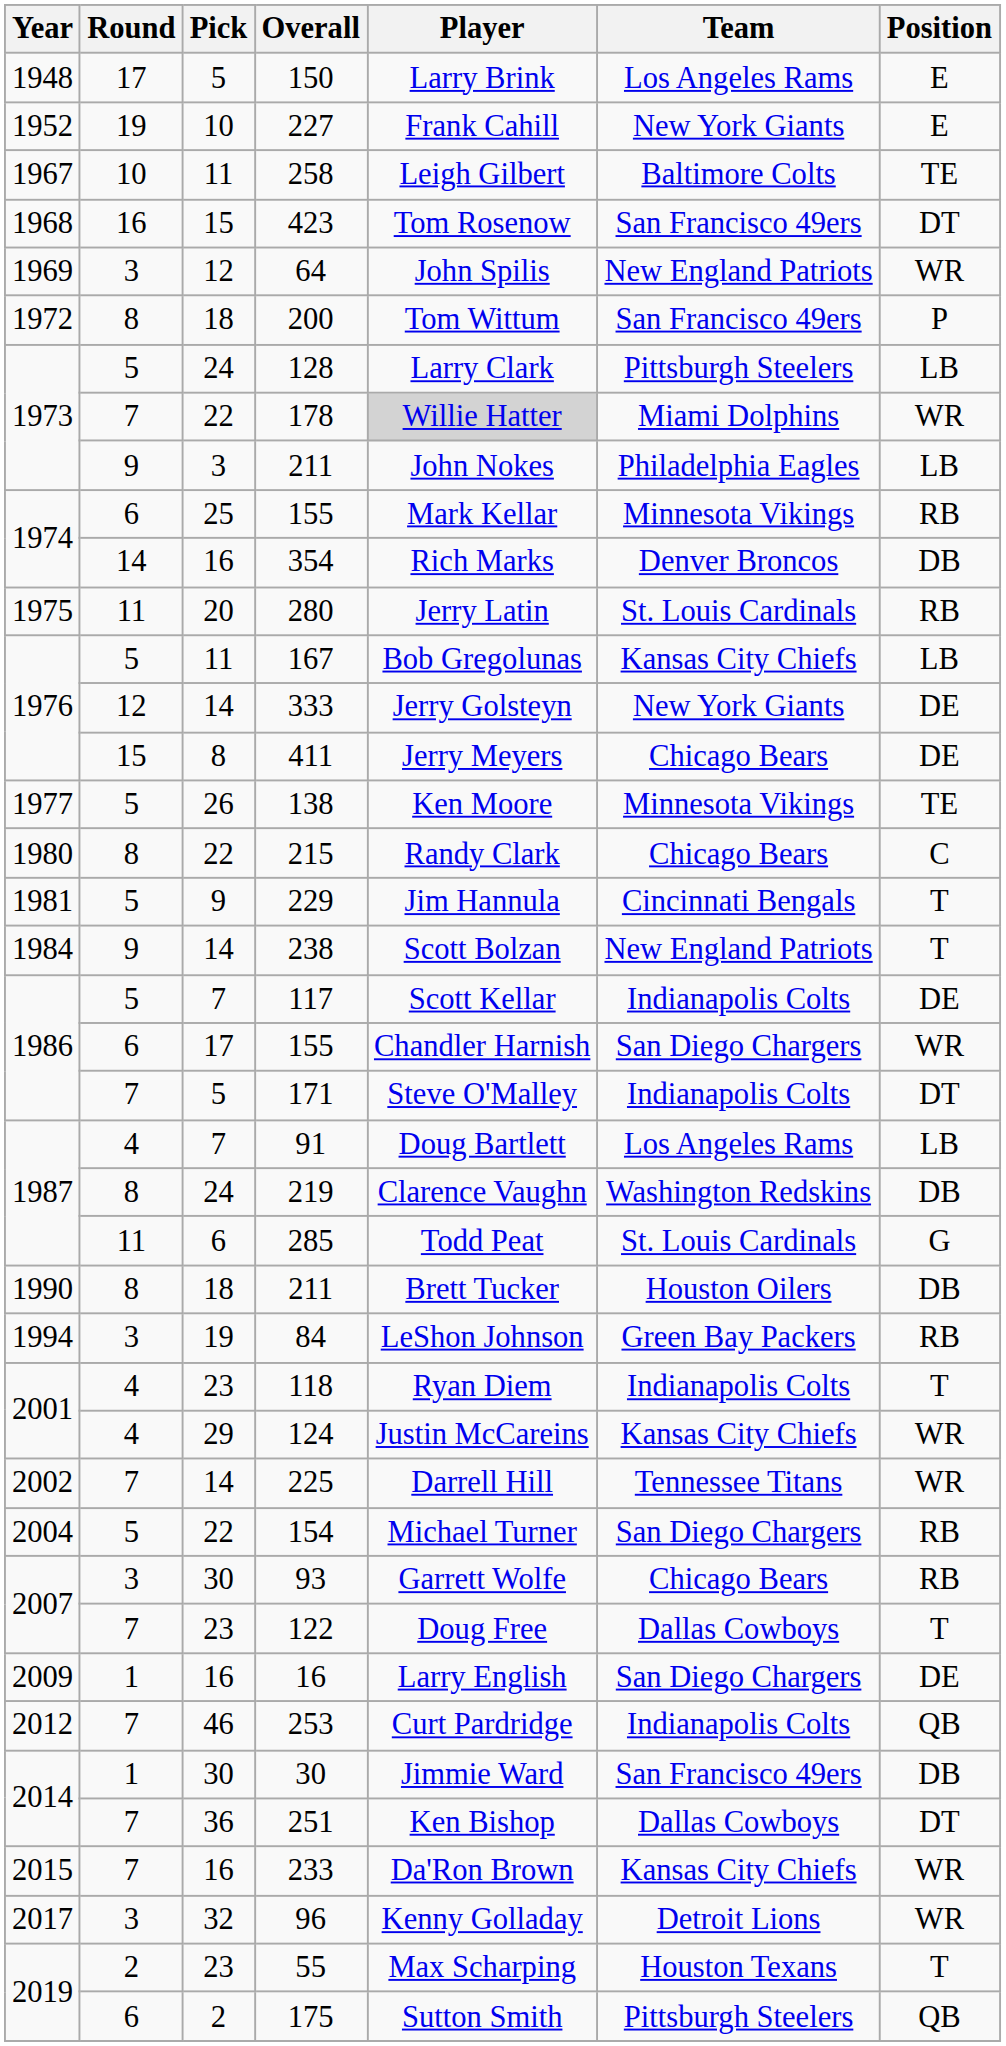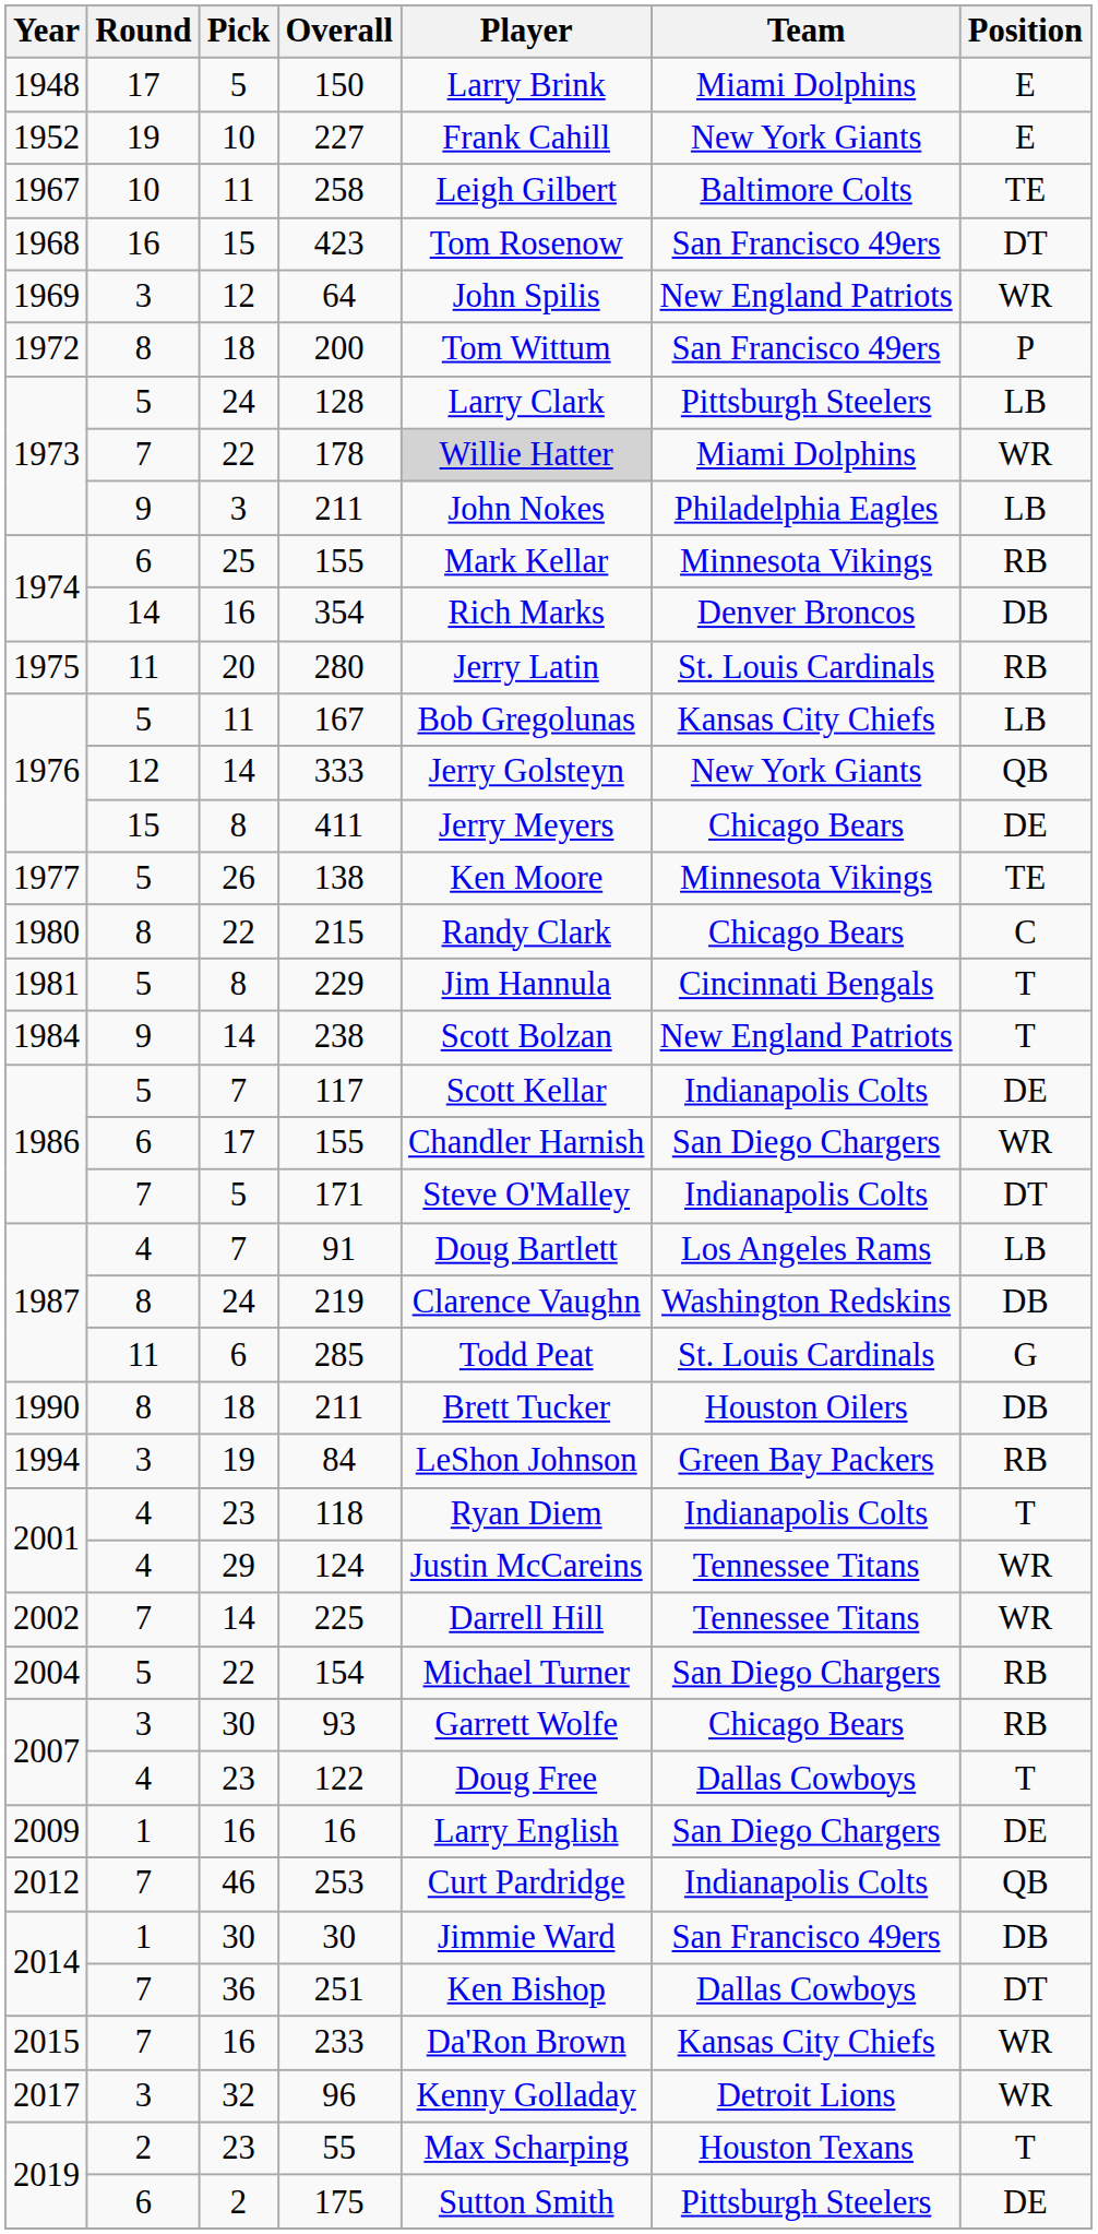150 | Team: Los Angeles Rams -> Miami Dolphins
333 | Position: DE -> QB
229 | Pick: 9 -> 8
124 | Team: Kansas City Chiefs -> Tennessee Titans
122 | Round: 7 -> 4
175 | Position: QB -> DE
